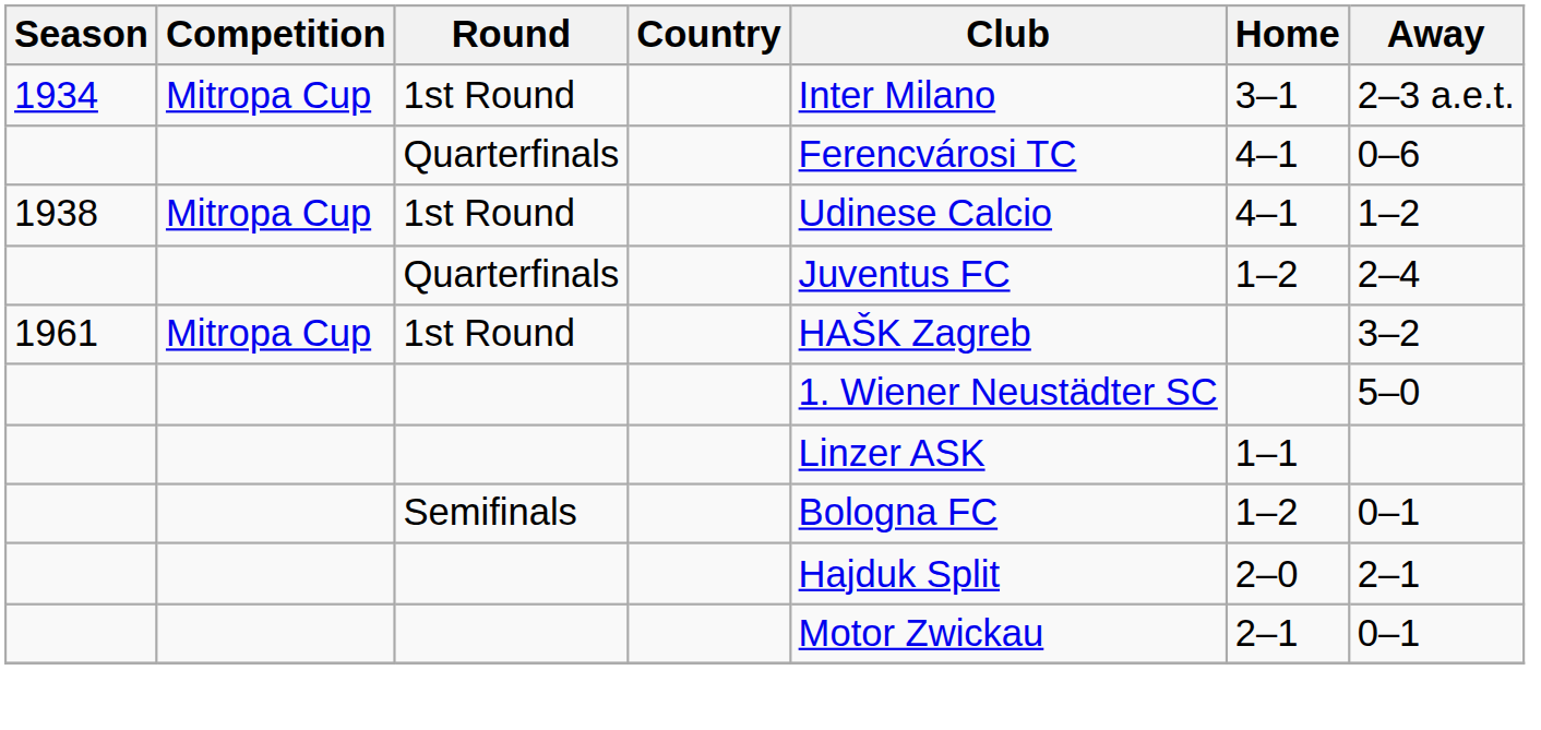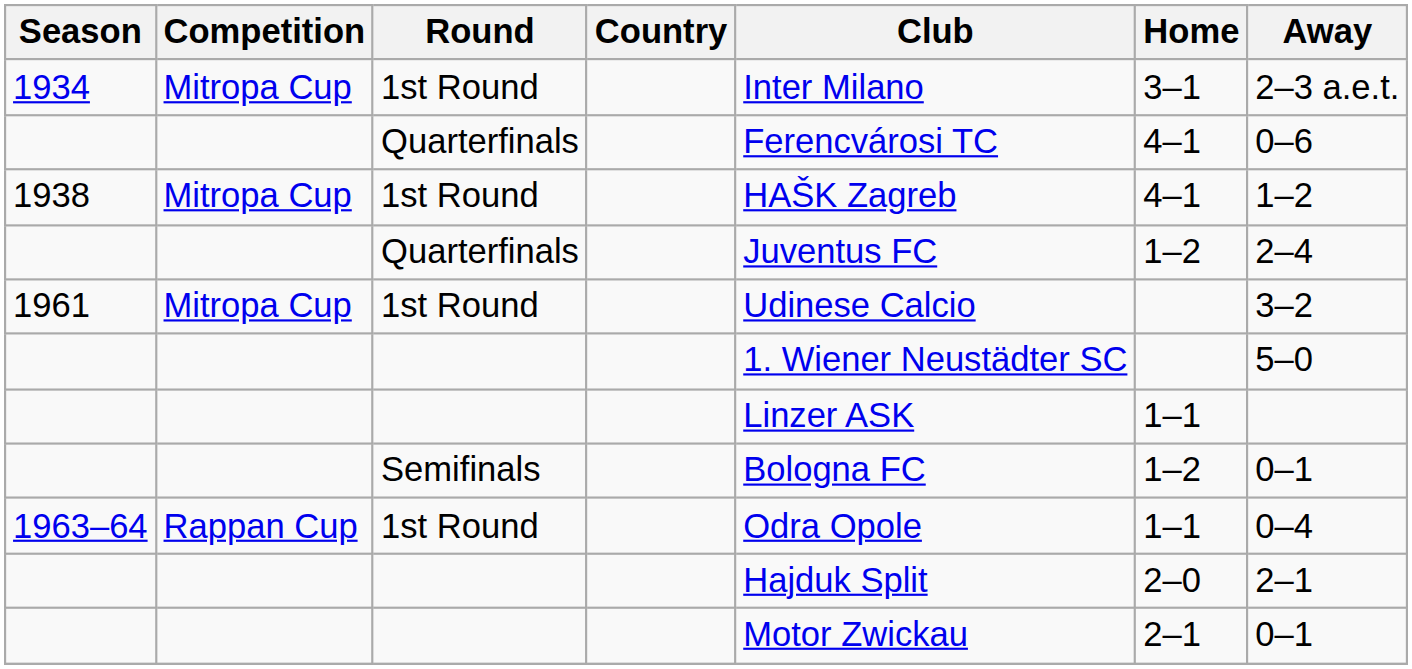1938 | Club: Udinese Calcio -> HAŠK Zagreb
1961 | Club: HAŠK Zagreb -> Udinese Calcio
+ row: 1963–64 | Rappan Cup | 1st Round | Odra Opole | 1–1 | 0–4
